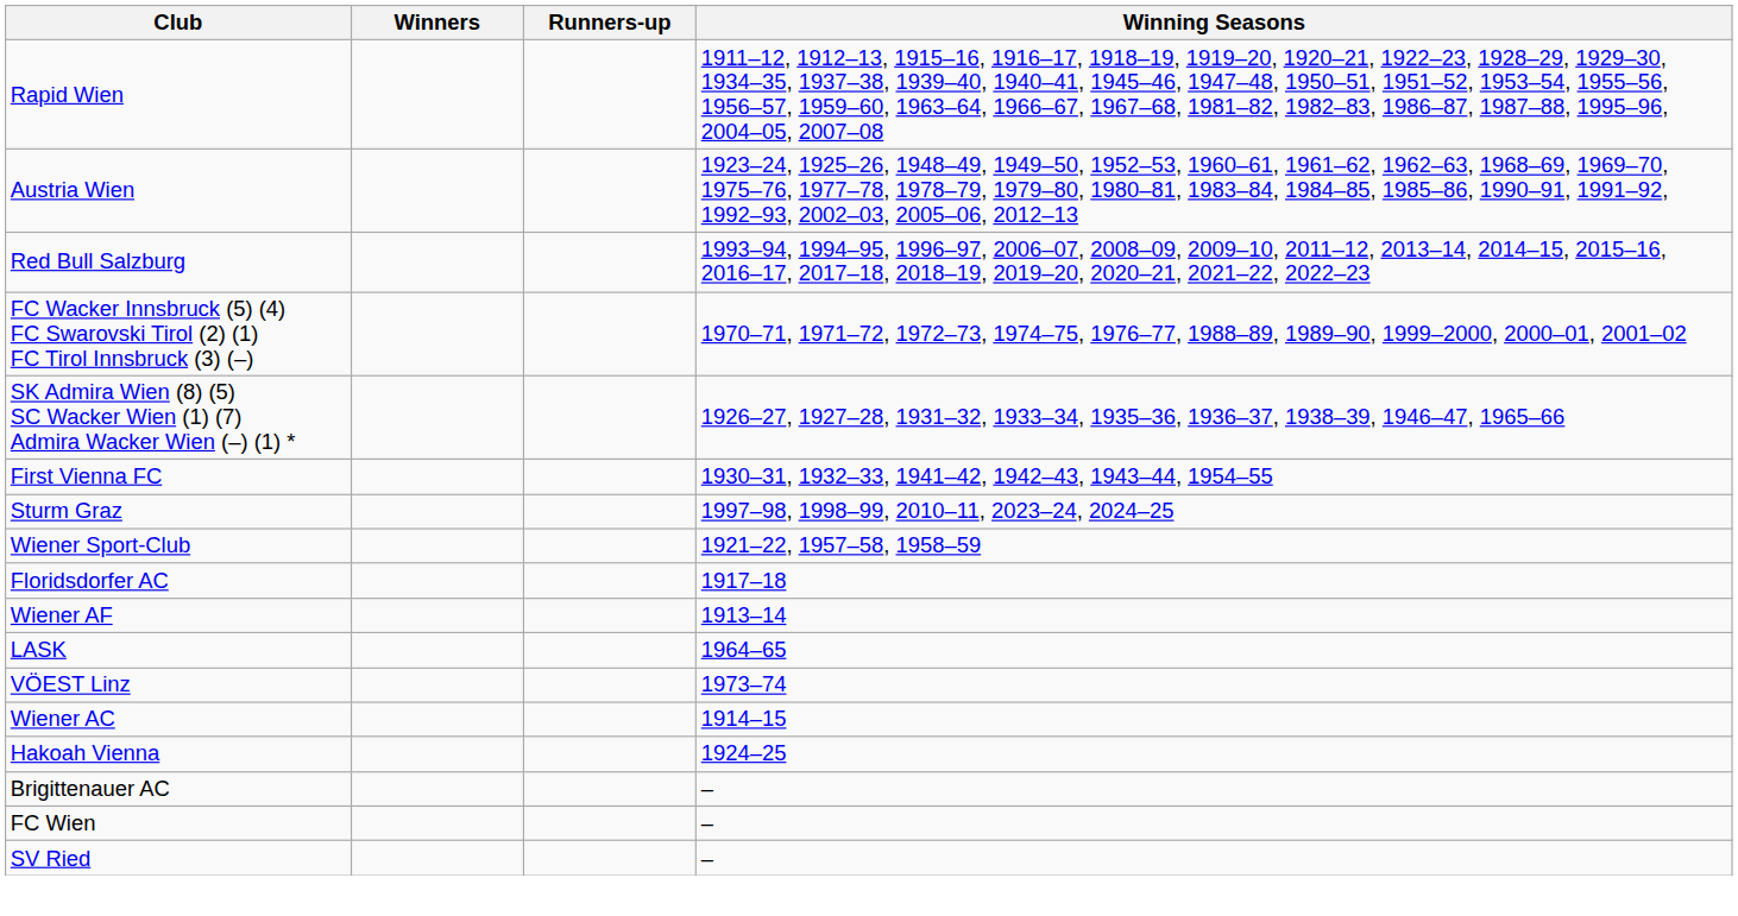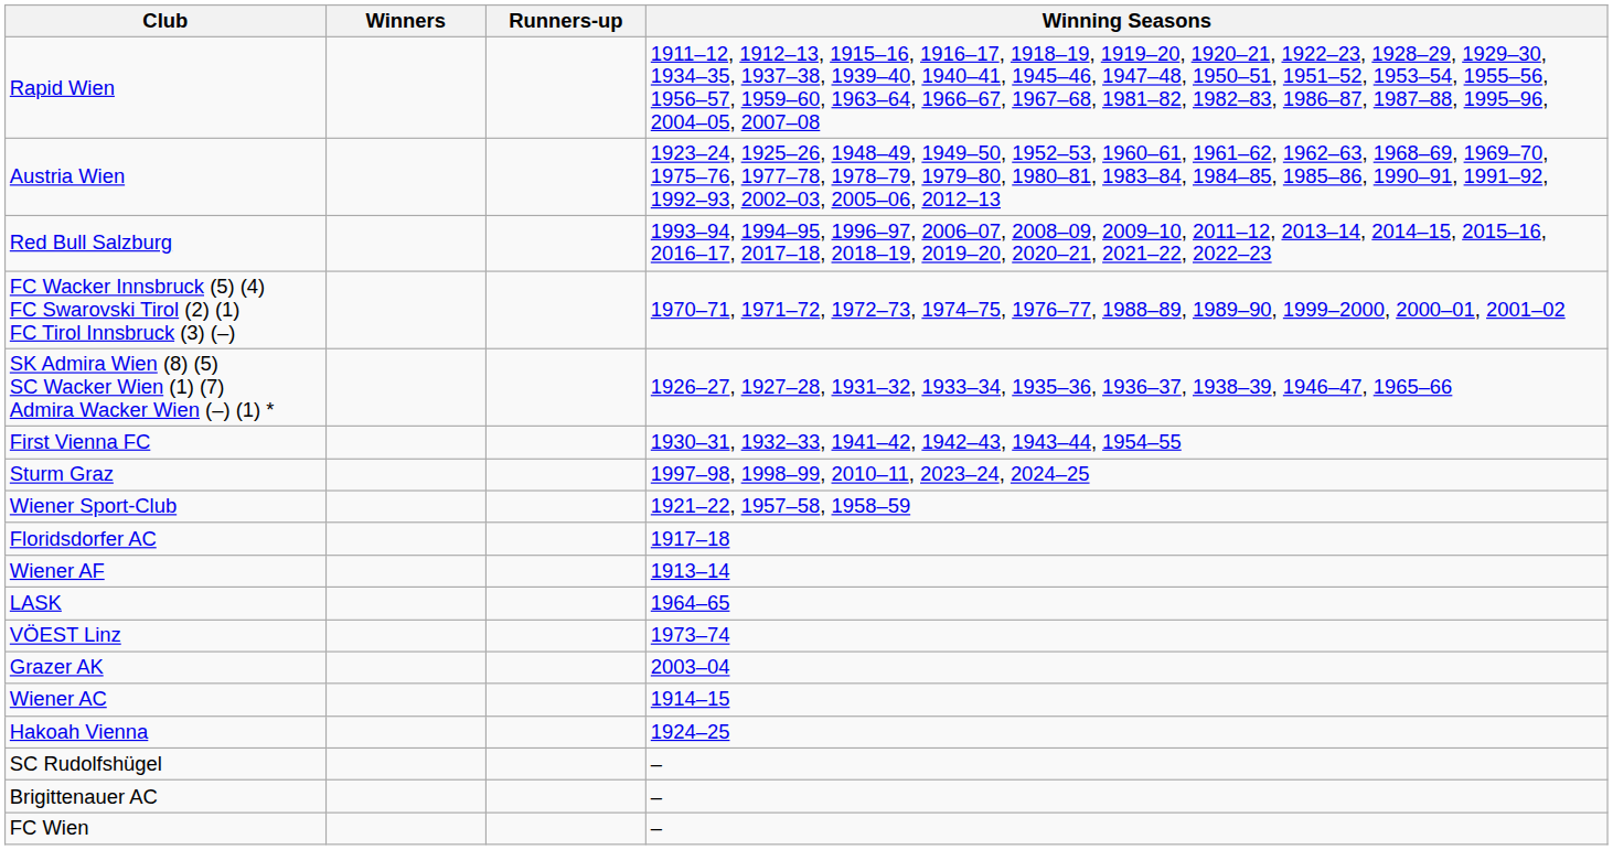+ row: Grazer AK | 2003–04
+ row: SC Rudolfshügel | –
- row: SV Ried | –
